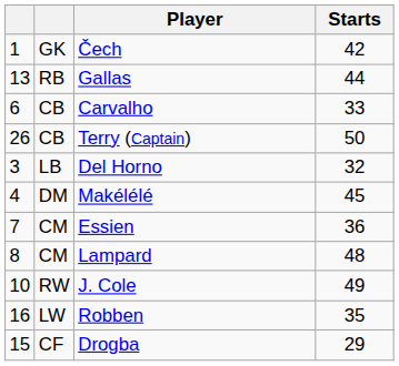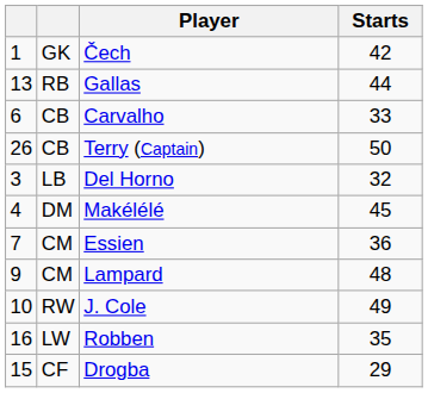Lampard | column 1: 8 -> 9
